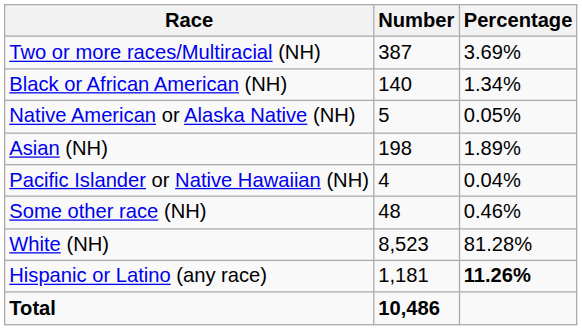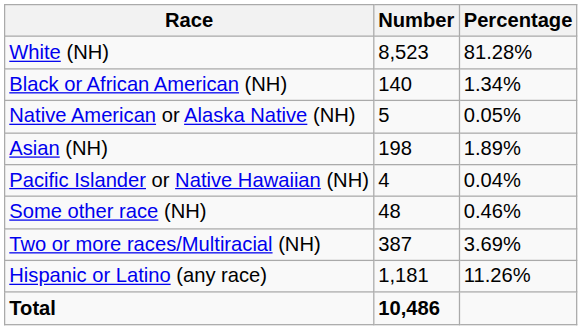rows swapped: White (NH) <-> Two or more races/Multiracial (NH)
Hispanic or Latino (any race) | Percentage: bold -> normal
